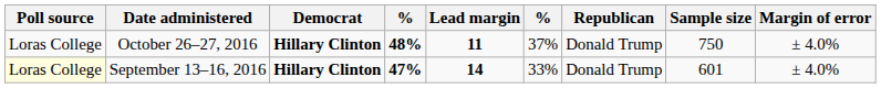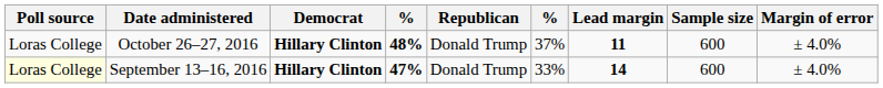columns swapped: Republican <-> Lead margin
October 26–27, 2016 | Sample size: 750 -> 600
September 13–16, 2016 | Sample size: 601 -> 600
